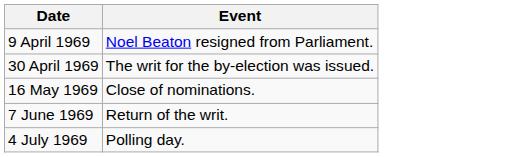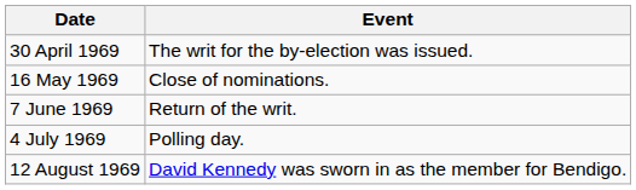- row: 9 April 1969 | Noel Beaton resigned from Parliament.
+ row: 12 August 1969 | David Kennedy was sworn in as the member for Bendigo.
